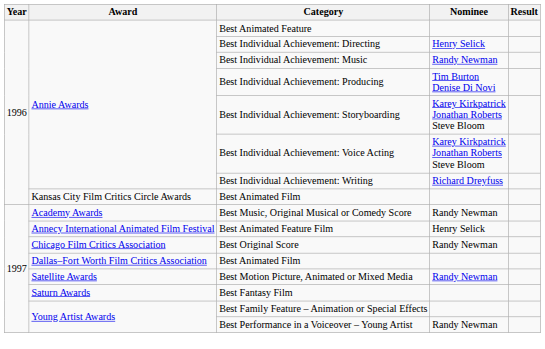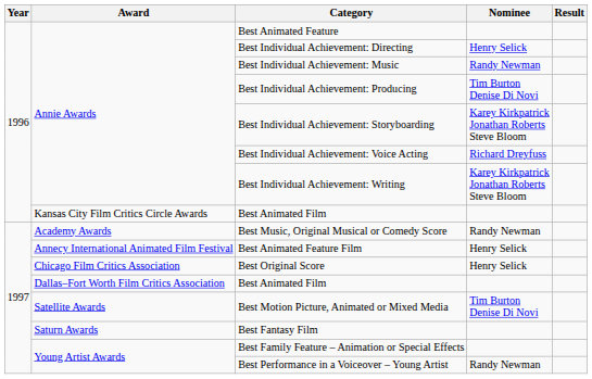Best Individual Achievement: Voice Acting | Nominee: Karey Kirkpatrick Jonathan Roberts Steve Bloom -> Richard Dreyfuss
Best Individual Achievement: Writing | Nominee: Richard Dreyfuss -> Karey Kirkpatrick Jonathan Roberts Steve Bloom
Best Original Score | Nominee: Randy Newman -> Henry Selick
Best Motion Picture, Animated or Mixed Media | Nominee: Randy Newman -> Tim Burton Denise Di Novi
